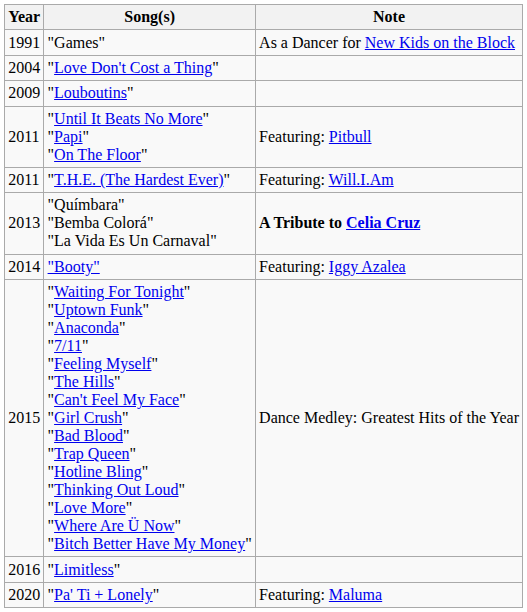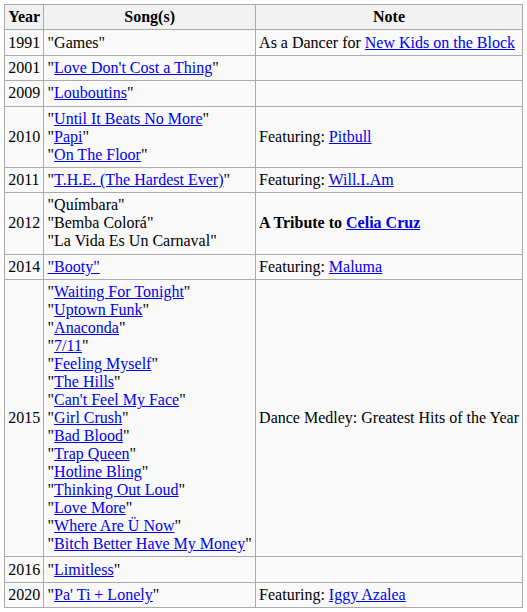"Love Don't Cost a Thing" | Year: 2004 -> 2001
"Until It Beats No More" "Papi" "On The Floor" | Year: 2011 -> 2010
"Químbara" "Bemba Colorá" "La Vida Es Un Carnaval" | Year: 2013 -> 2012
"Booty" | Note: Featuring: Iggy Azalea -> Featuring: Maluma
"Pa' Ti + Lonely" | Note: Featuring: Maluma -> Featuring: Iggy Azalea
